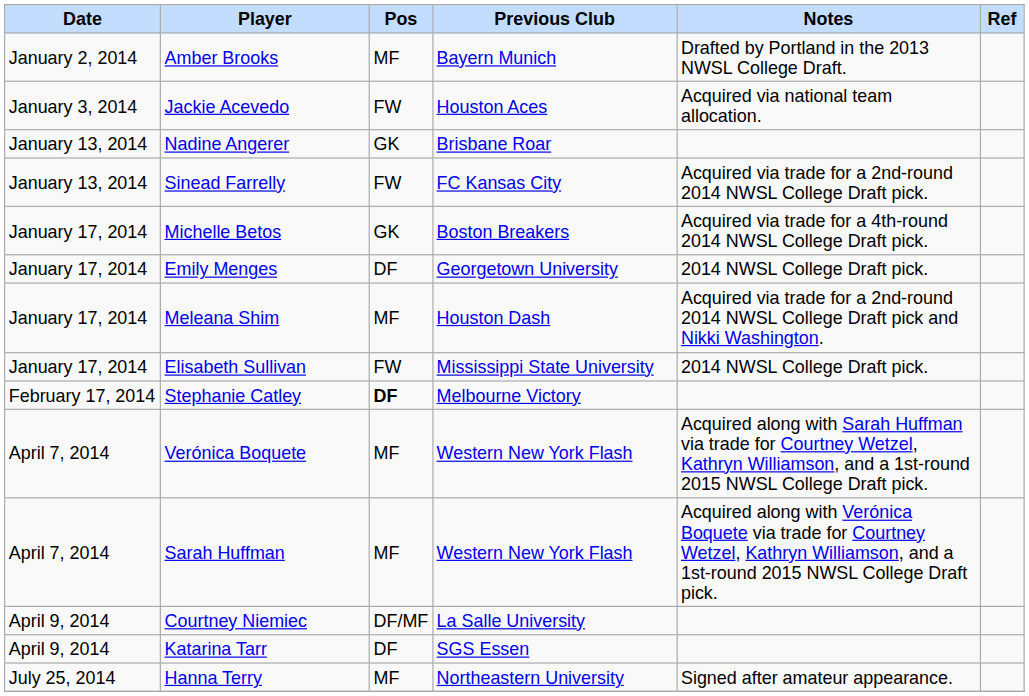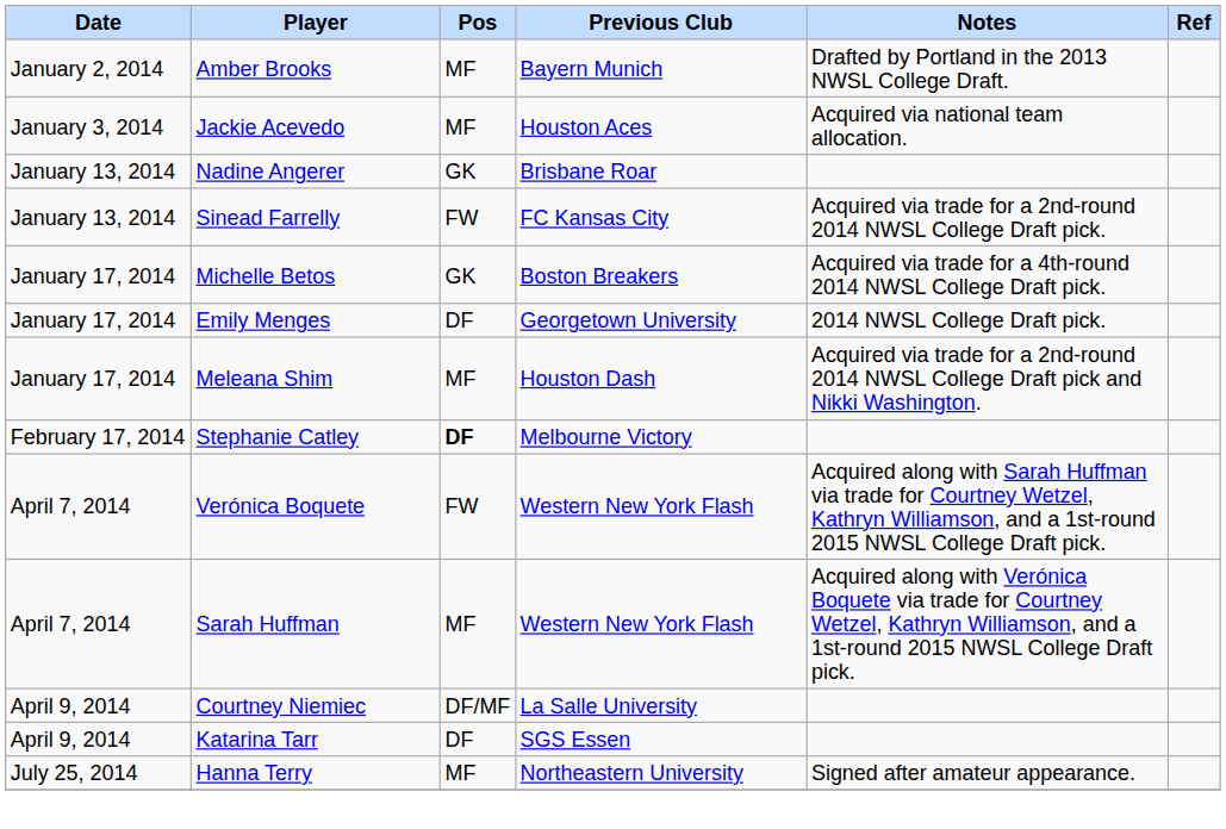Jackie Acevedo | Pos: FW -> MF
- row: January 17, 2014 | Elisabeth Sullivan | FW | Mississippi State University | 2014 NWSL College Draft pick.
Verónica Boquete | Pos: MF -> FW
